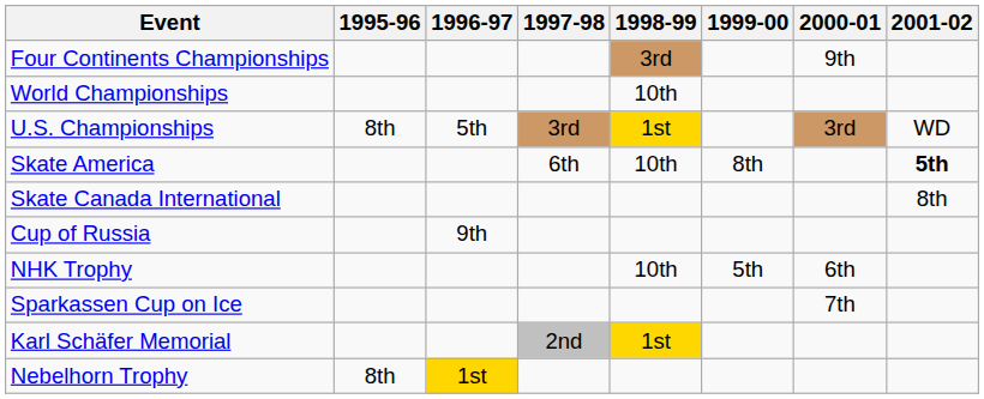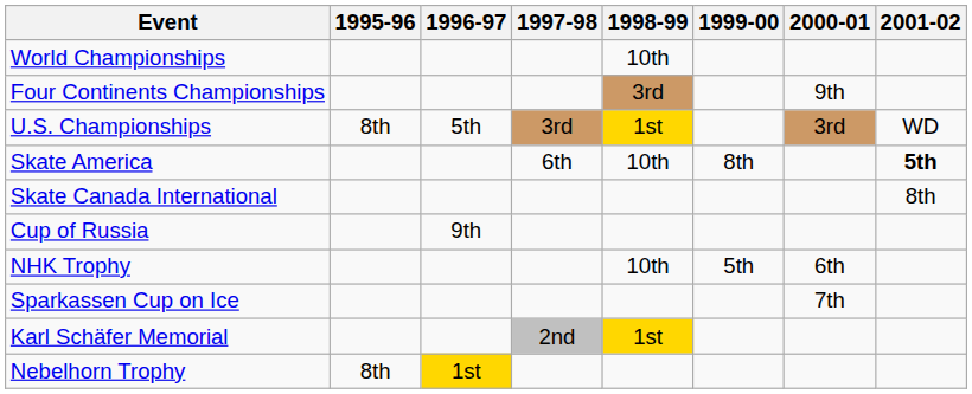rows swapped: World Championships <-> Four Continents Championships
